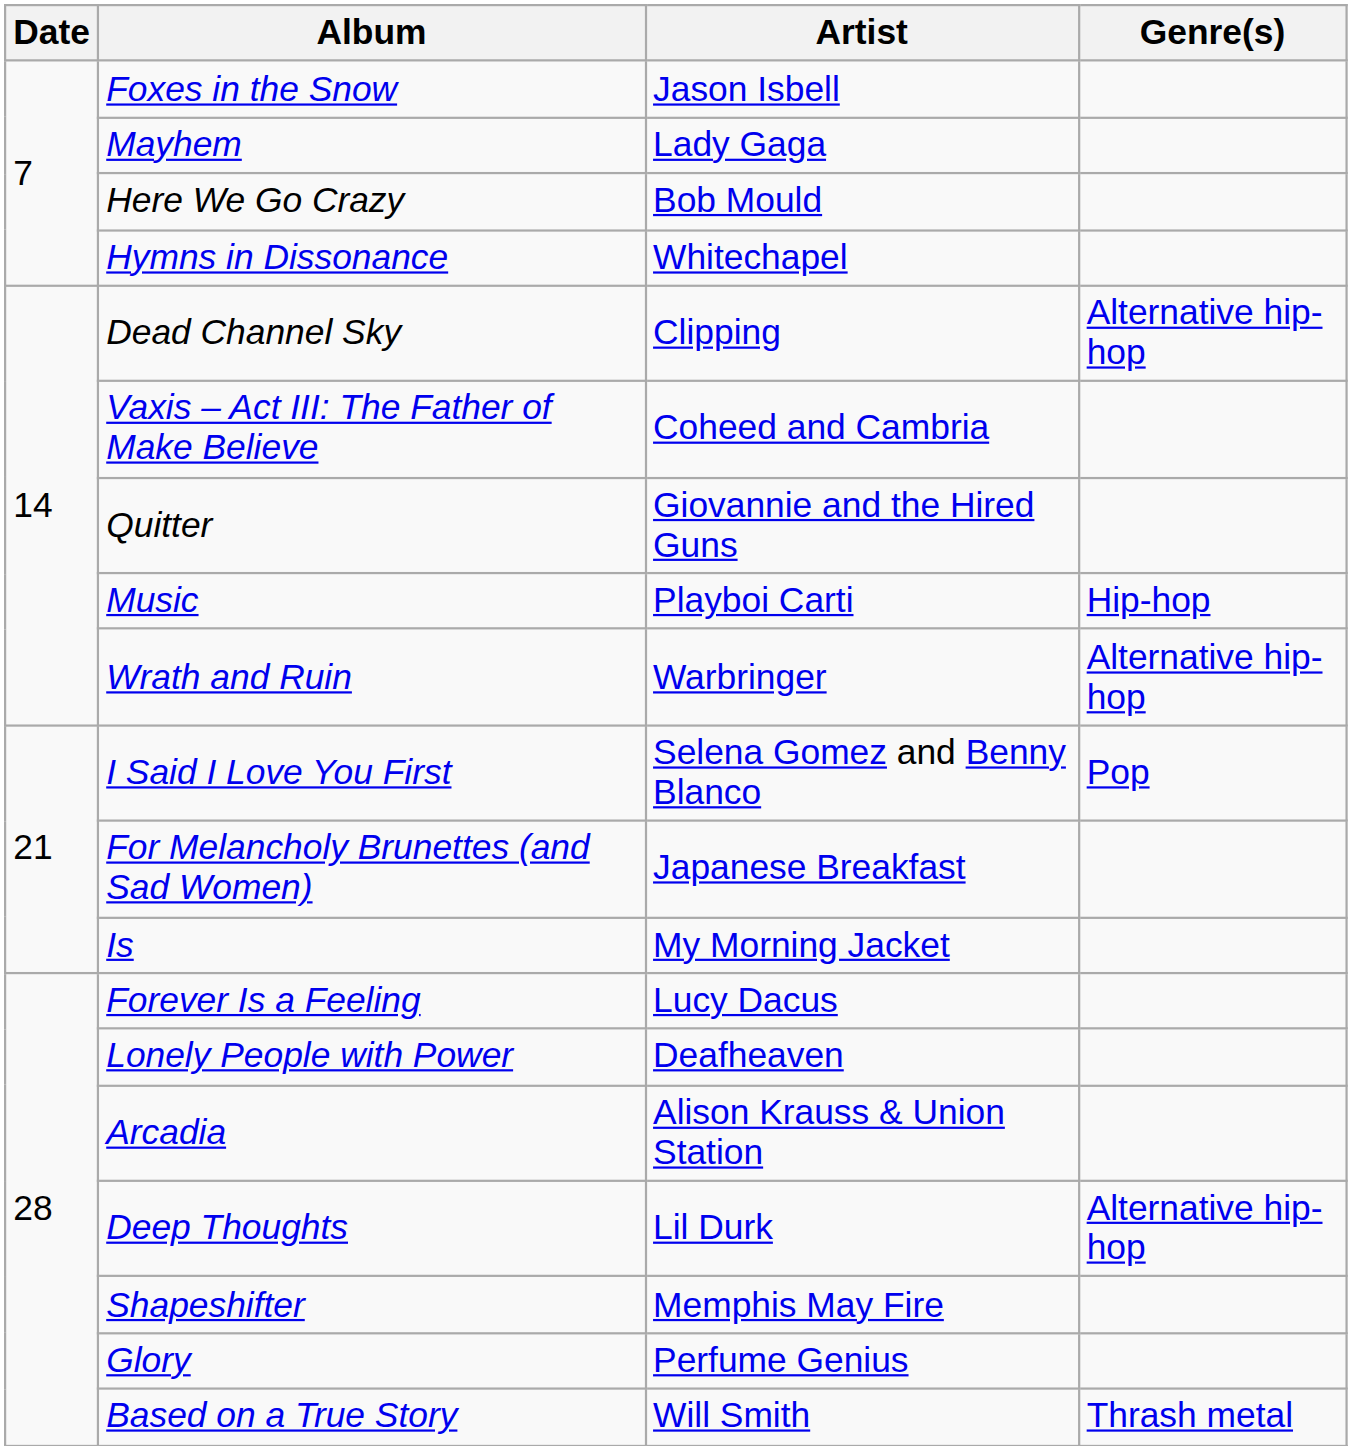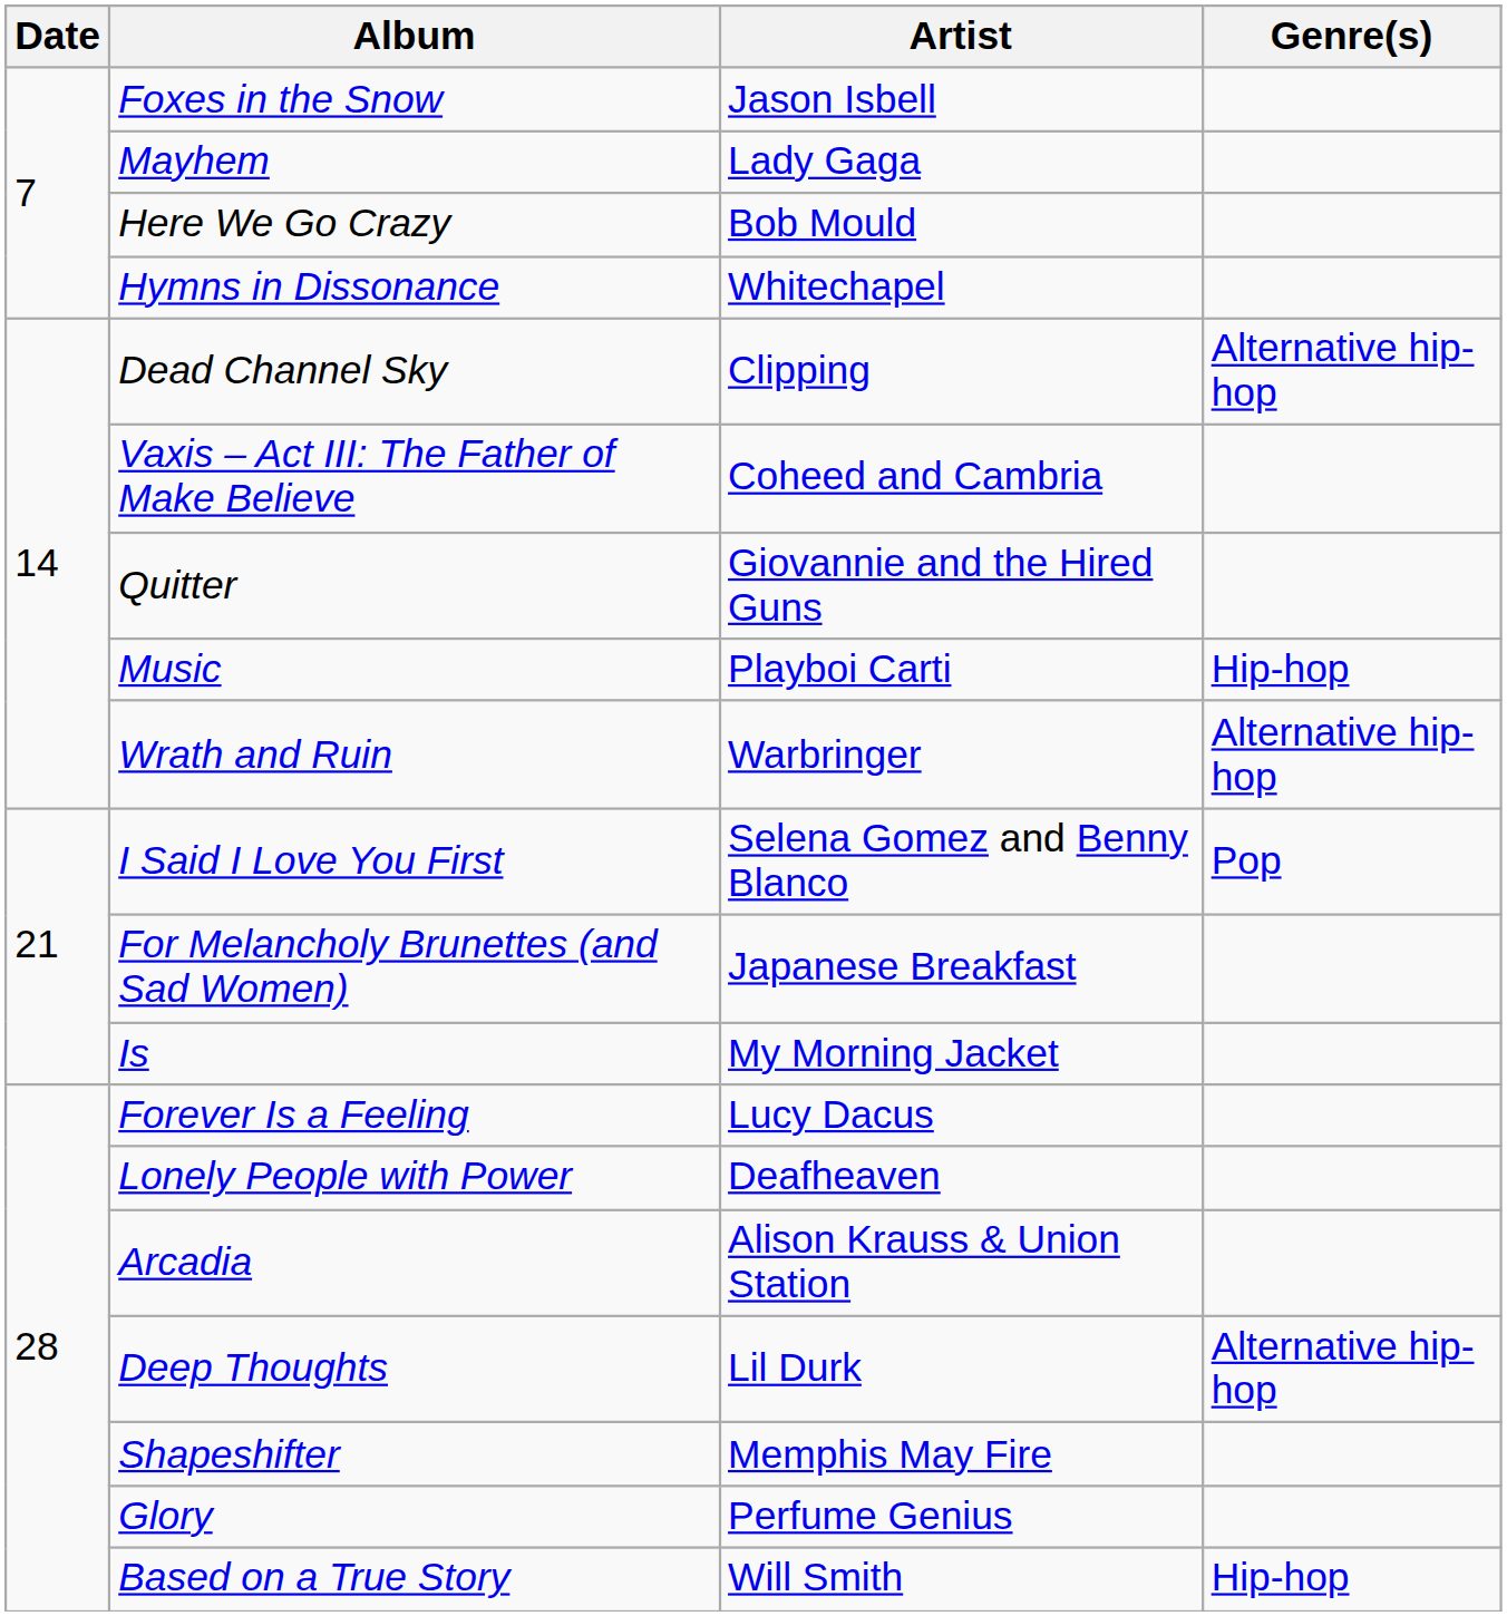Based on a True Story | Genre(s): Thrash metal -> Hip-hop
